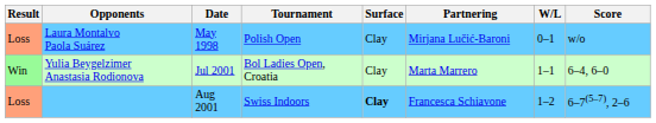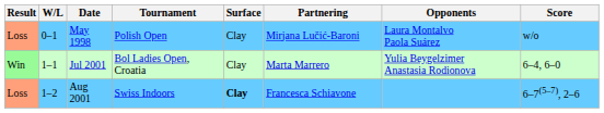columns swapped: W/L <-> Opponents
